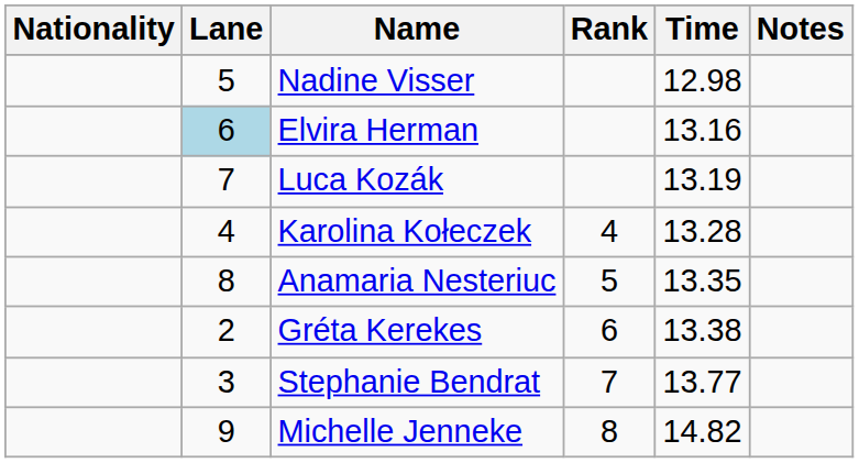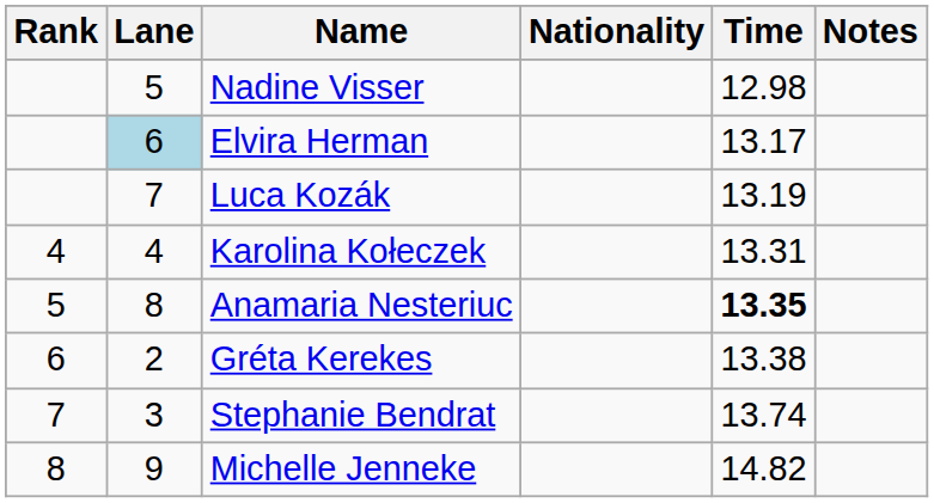columns swapped: Rank <-> Nationality
Elvira Herman | Time: 13.16 -> 13.17
Karolina Kołeczek | Time: 13.28 -> 13.31
Anamaria Nesteriuc | Time: normal -> bold
Stephanie Bendrat | Time: 13.77 -> 13.74
